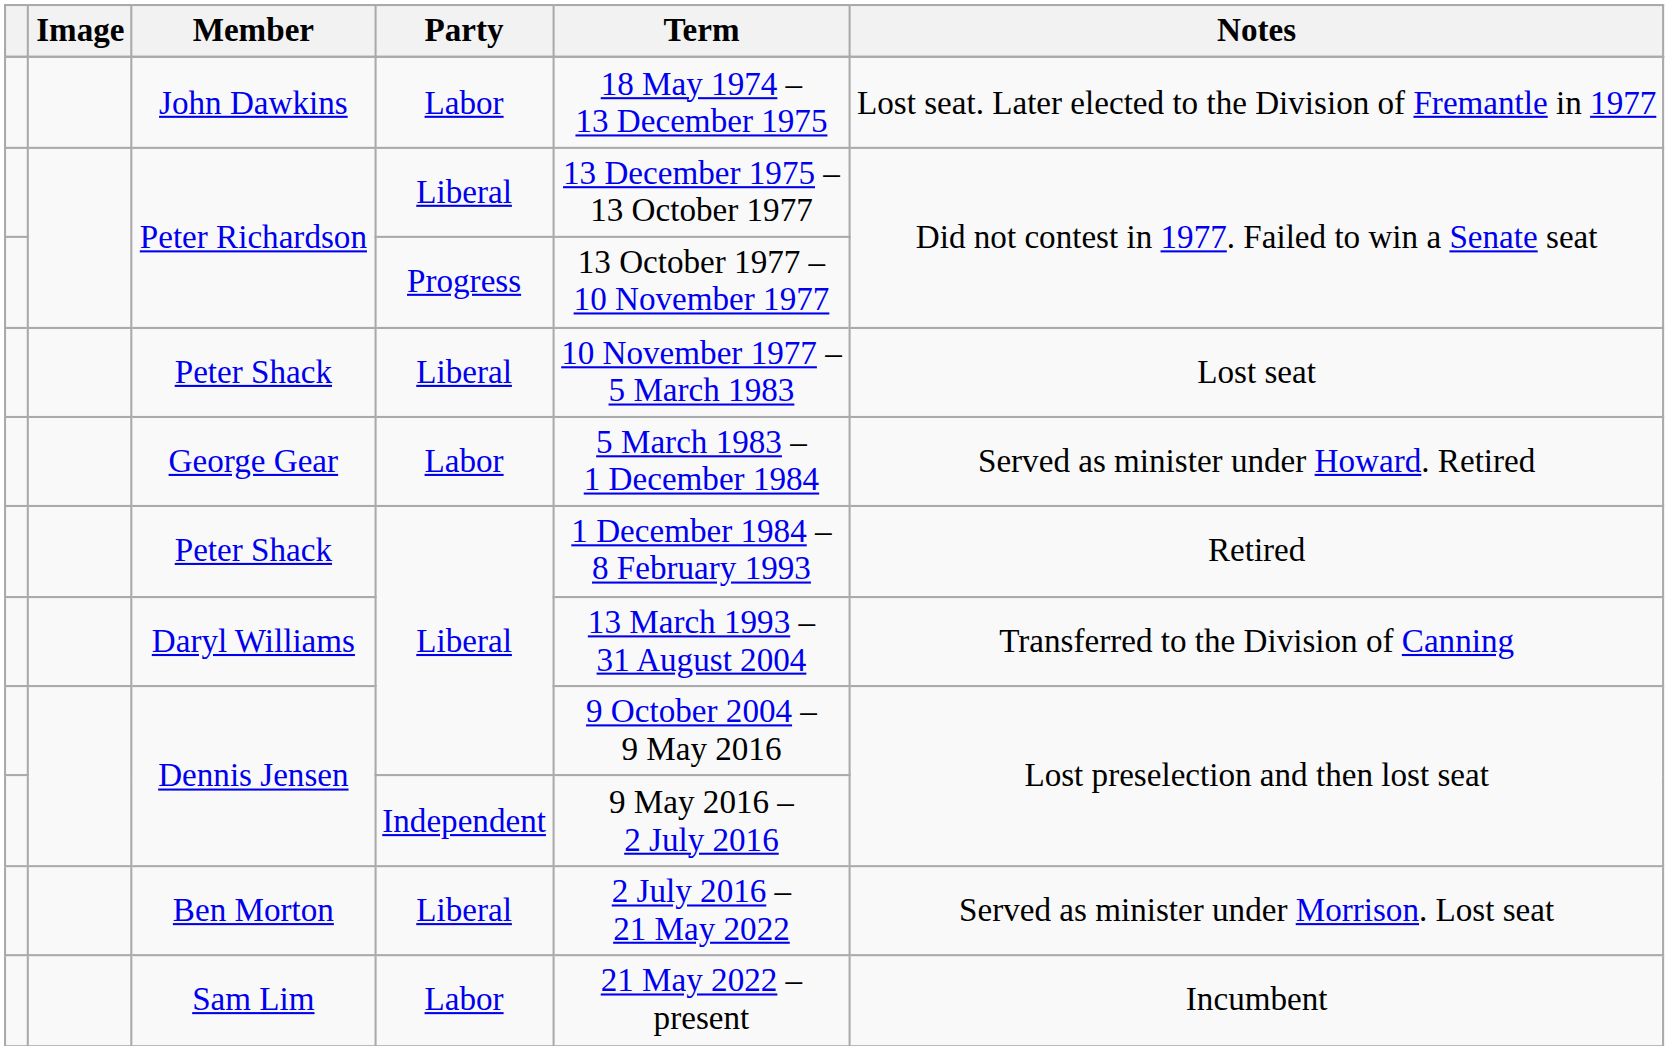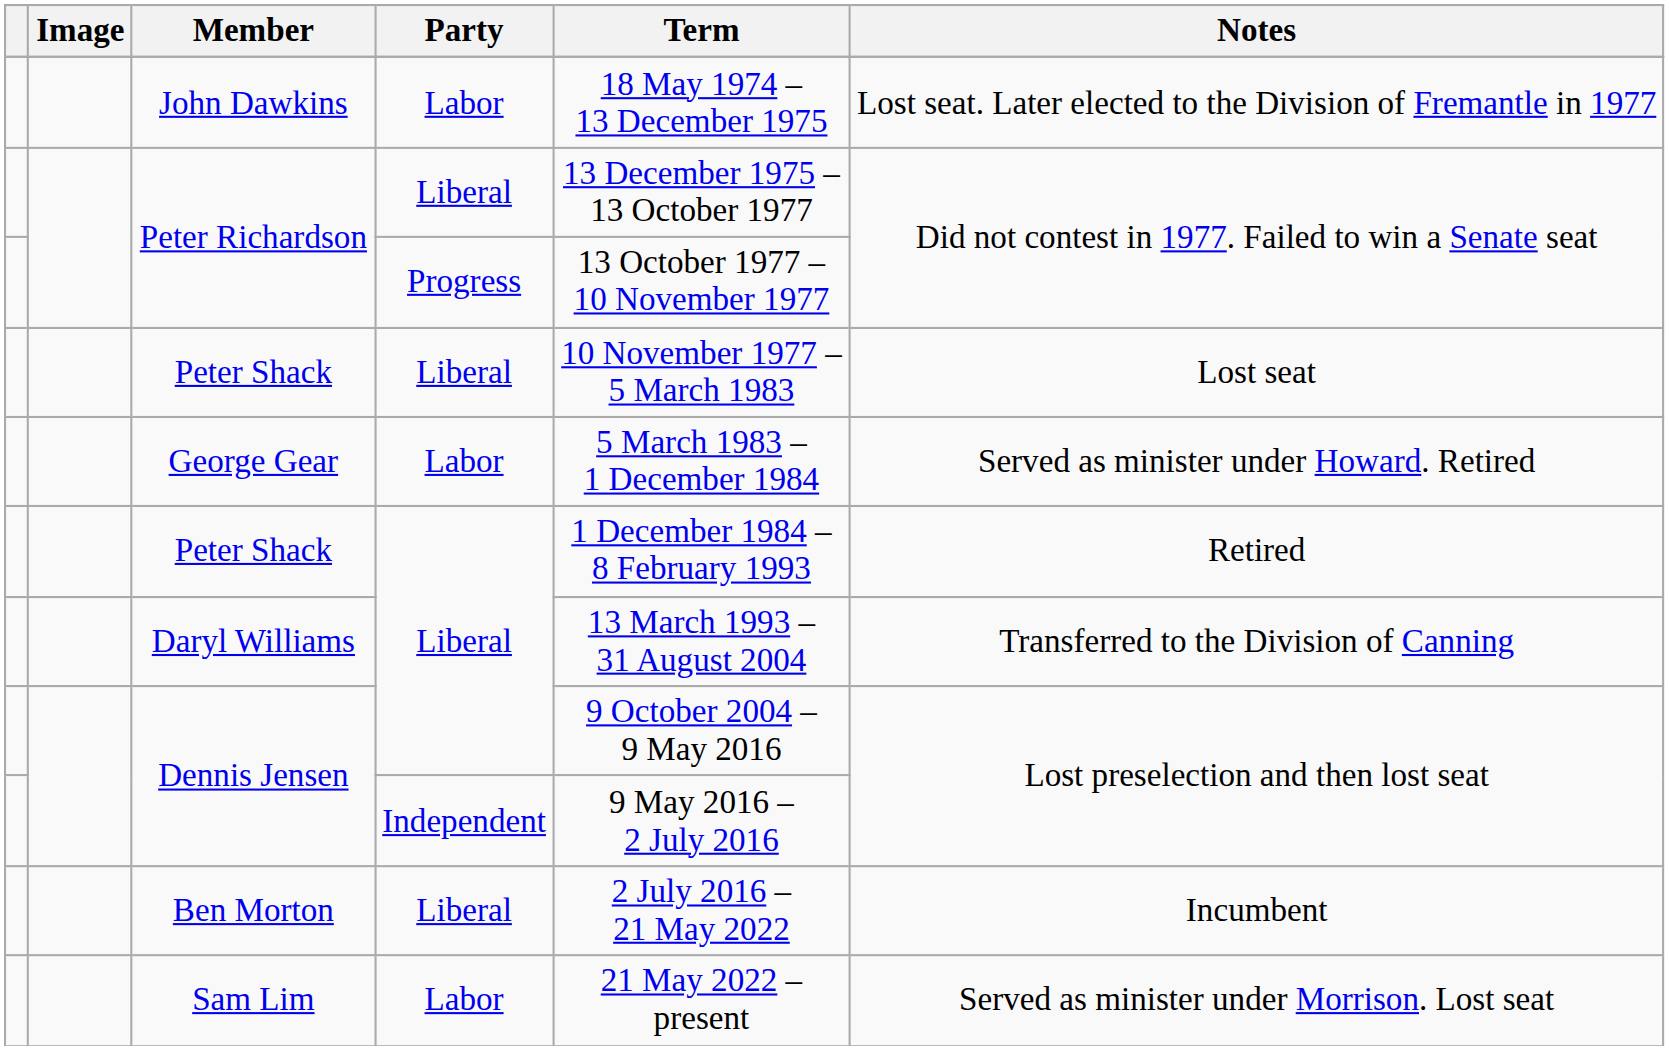Ben Morton | Notes: Served as minister under Morrison. Lost seat -> Incumbent
Sam Lim | Notes: Incumbent -> Served as minister under Morrison. Lost seat
